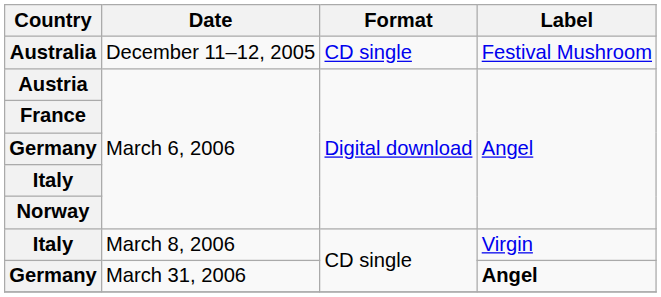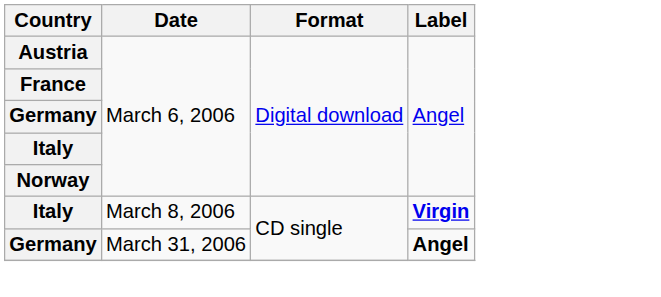- row: Australia | December 11–12, 2005 | CD single | Festival Mushroom
Italy / March 8, 2006 | Label: normal -> bold
